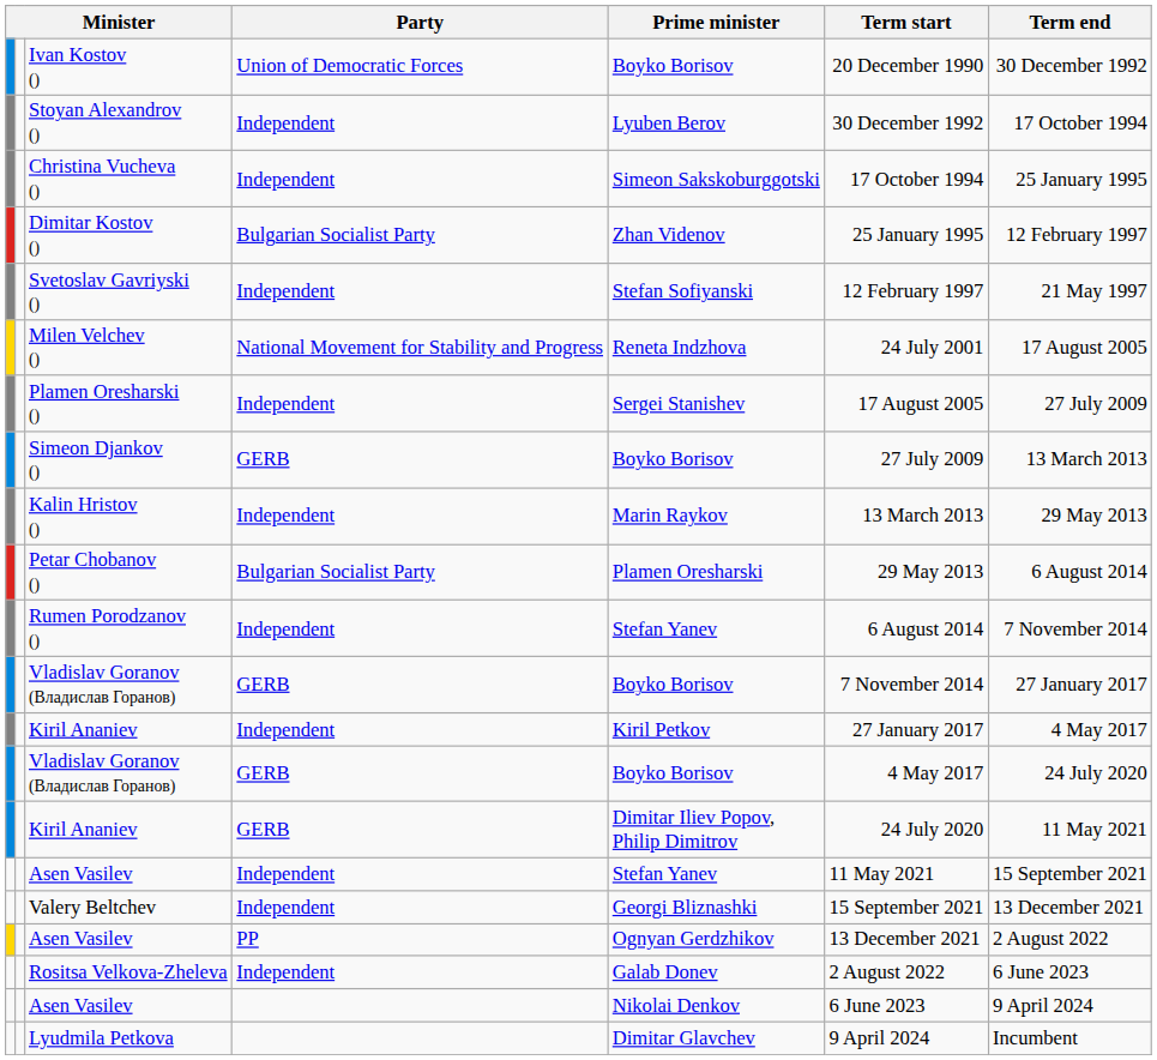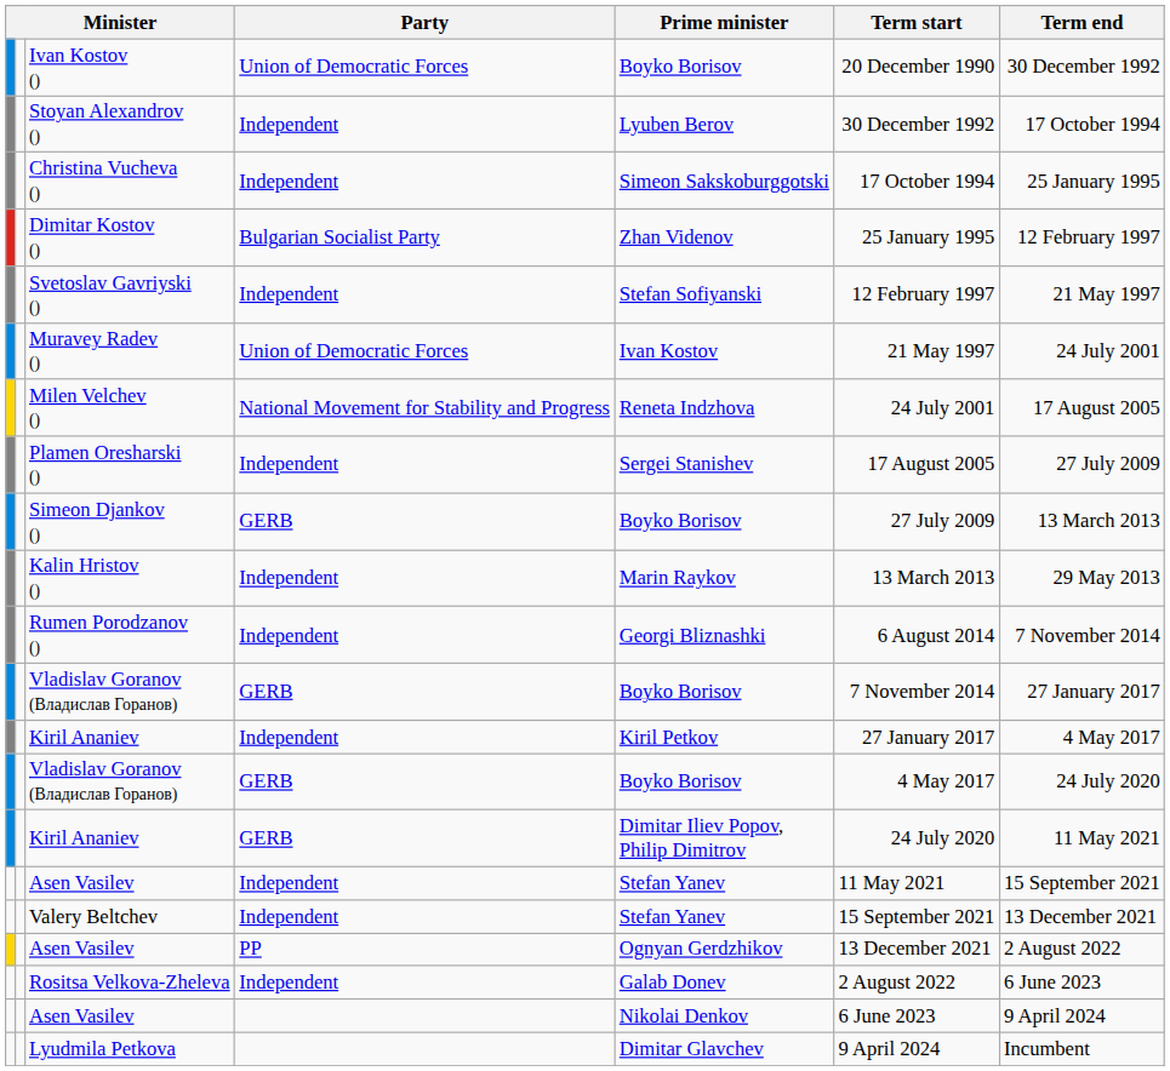+ row: Muravey Radev () | Union of Democratic Forces | Ivan Kostov | 21 May 1997 | 24 July 2001
- row: Petar Chobanov () | Bulgarian Socialist Party | Plamen Oresharski | 29 May 2013 | 6 August 2014
Rumen Porodzanov () | Prime minister: Stefan Yanev -> Georgi Bliznashki
Valery Beltchev | Prime minister: Georgi Bliznashki -> Stefan Yanev
